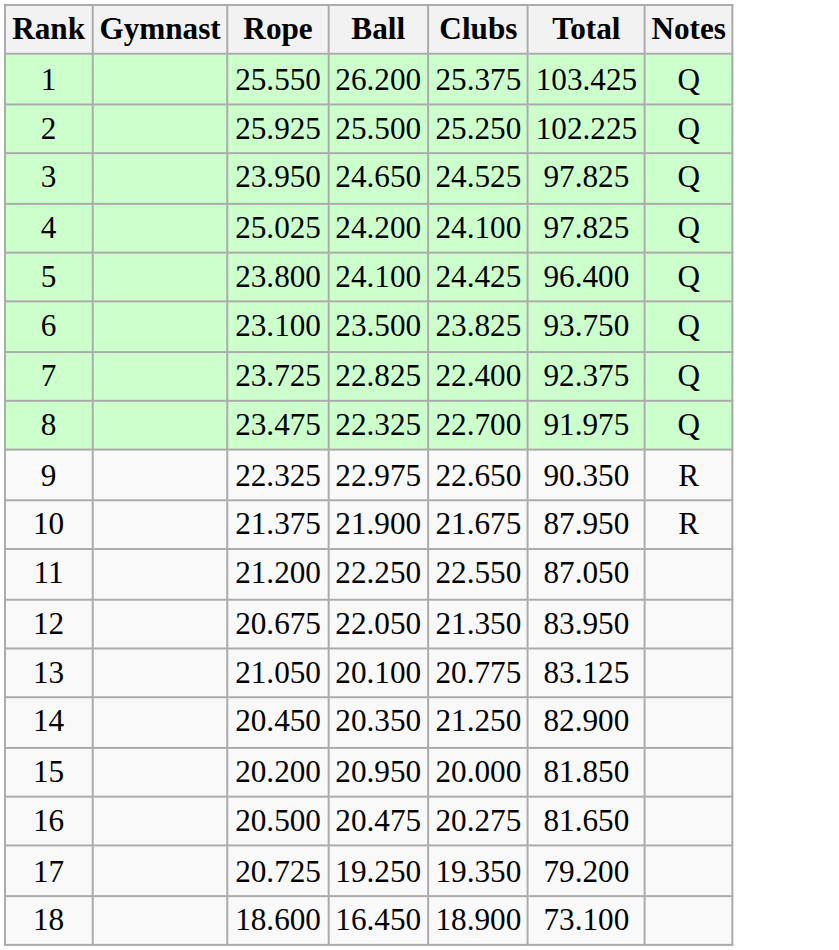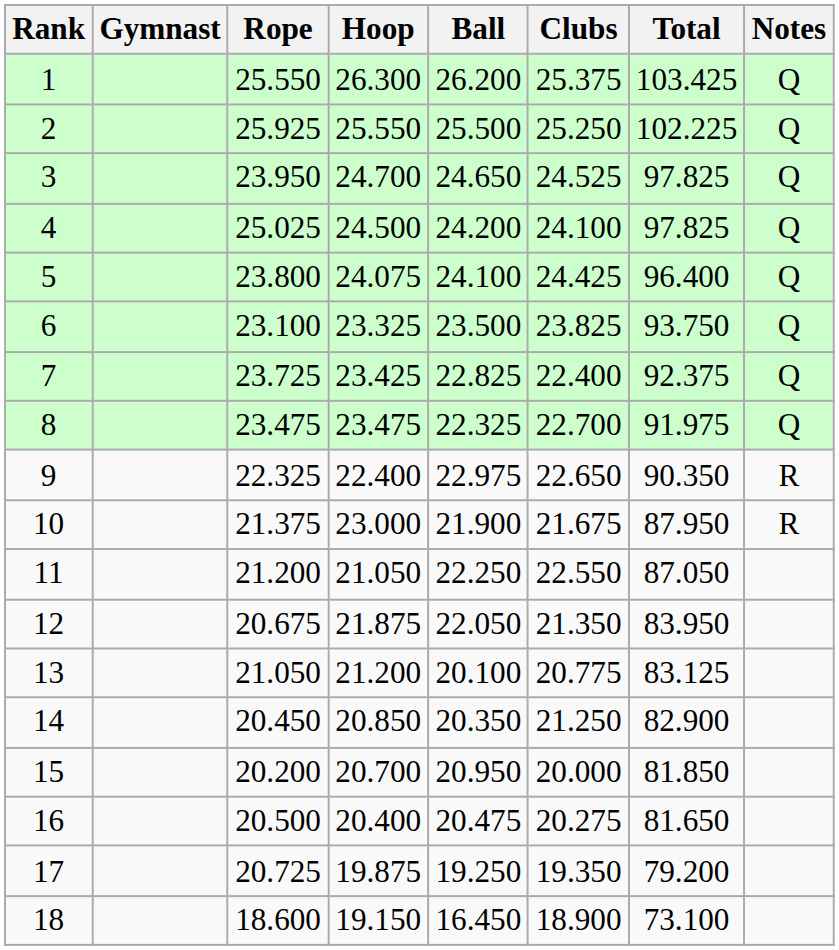+ column: Hoop | 26.300 | 25.550 | 24.700 | 24.500 | 24.075 | 23.325 | 23.425 | 23.475 | 22.400 | 23.000 | 21.050 | 21.875 | 21.200 | 20.850 | 20.700 | 20.400 | 19.875 | 19.150
